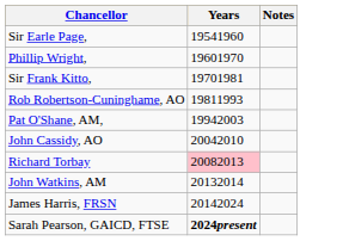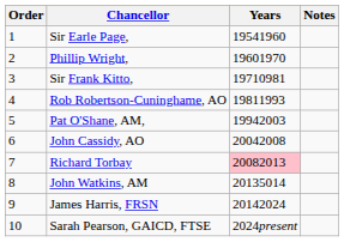+ column: Order | 1 | 2 | 3 | 4 | 5 | 6 | 7 | 8 | 9 | 10
Sir Frank Kitto, | Years: 19701981 -> 19710981
John Cassidy, AO | Years: 20042010 -> 20042008
John Watkins, AM | Years: 20132014 -> 20135014
Sarah Pearson, GAICD, FTSE | Years: bold -> normal
